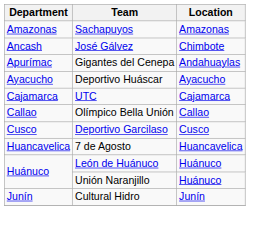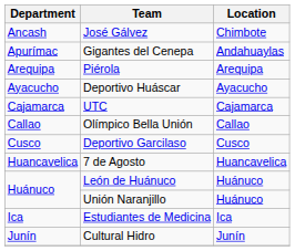- row: Amazonas | Sachapuyos | Amazonas
+ row: Arequipa | Piérola | Arequipa
+ row: Ica | Estudiantes de Medicina | Ica
